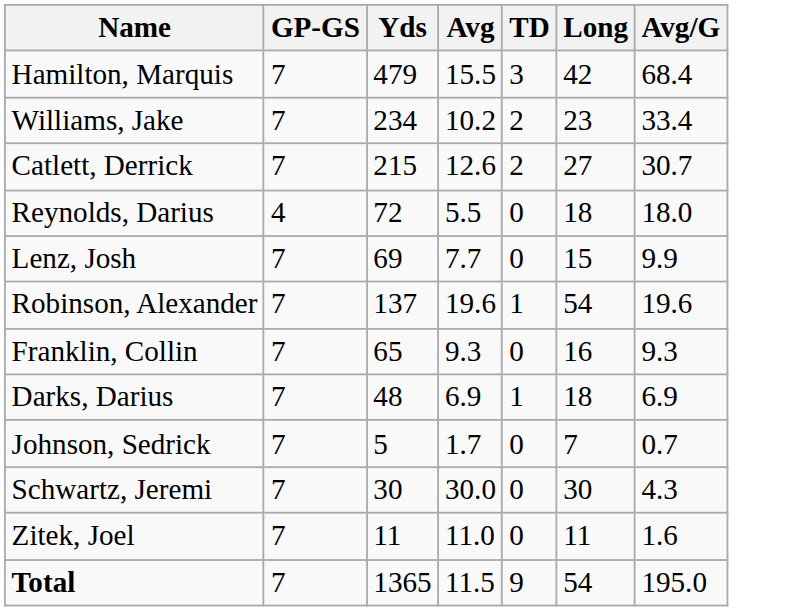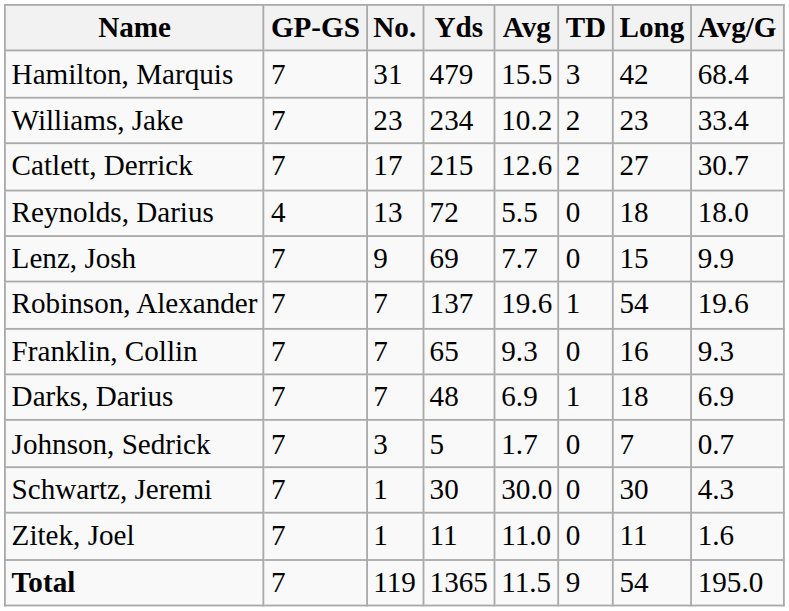+ column: No. | 31 | 23 | 17 | 13 | 9 | 7 | 7 | 7 | 3 | 1 | 1 | 119
